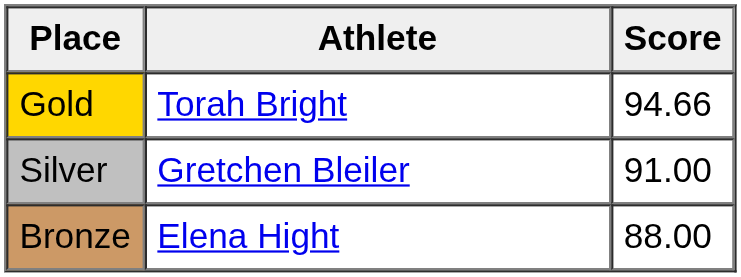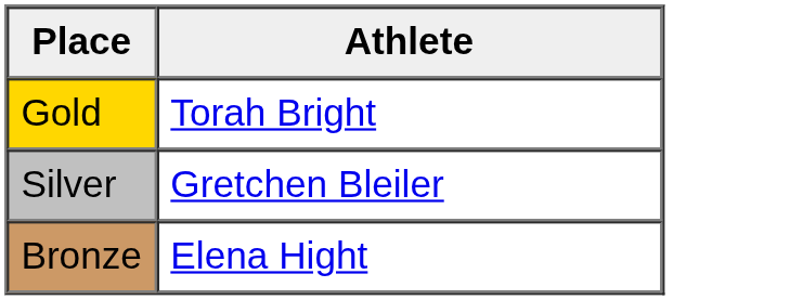- column: Score | 94.66 | 91.00 | 88.00
